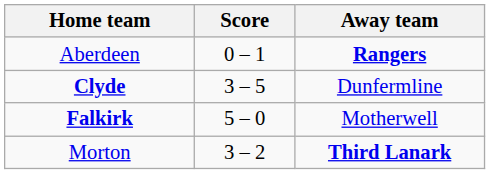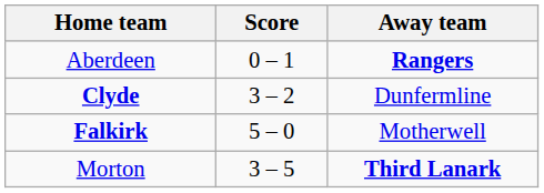Clyde | Score: 3 – 5 -> 3 – 2
Morton | Score: 3 – 2 -> 3 – 5
